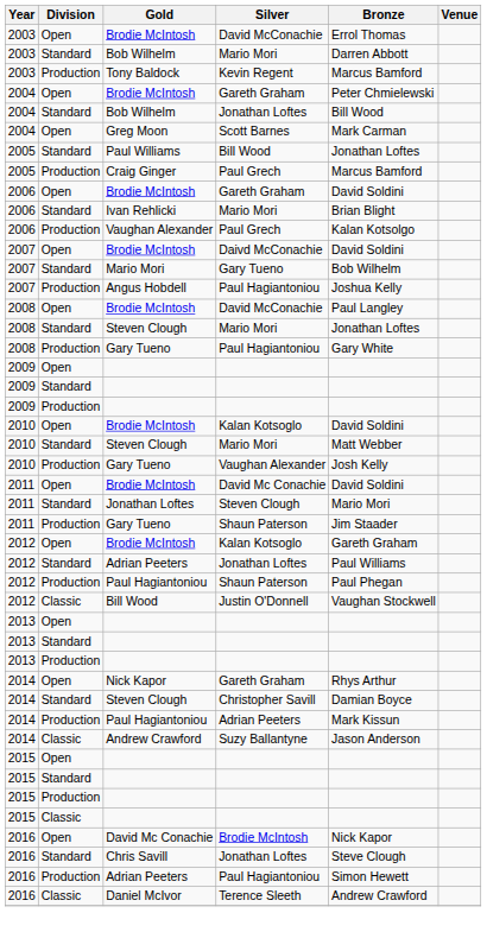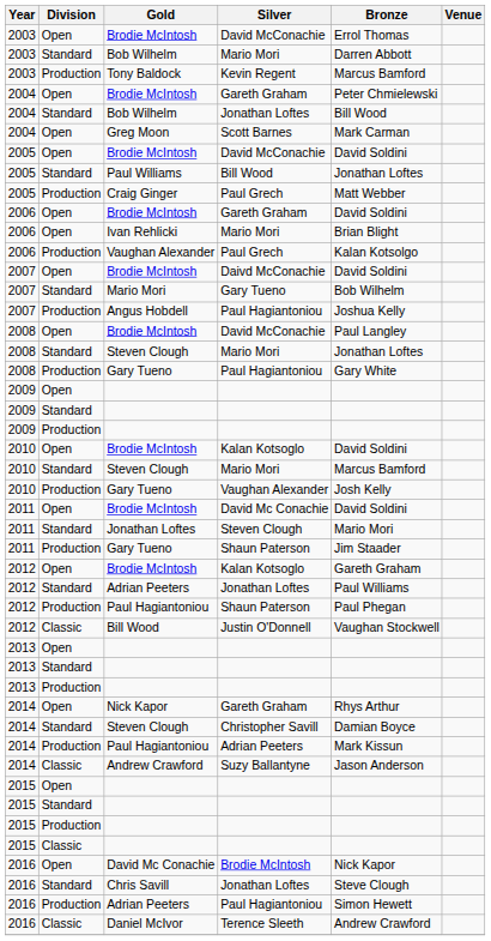+ row: 2005 | Open | Brodie McIntosh | David McConachie | David Soldini
2005 / Paul Grech | Bronze: Marcus Bamford -> Matt Webber
2006 / Mario Mori | Division: Standard -> Open
2010 / Mario Mori | Bronze: Matt Webber -> Marcus Bamford
